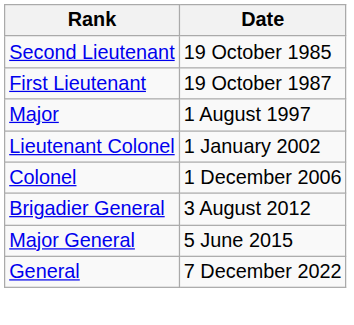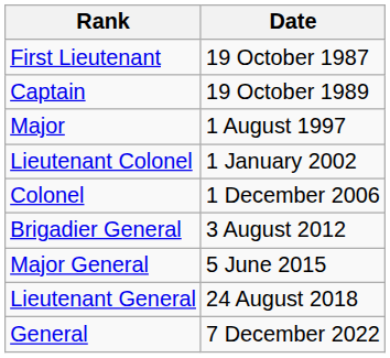- row: Second Lieutenant | 19 October 1985
+ row: Captain | 19 October 1989
+ row: Lieutenant General | 24 August 2018
